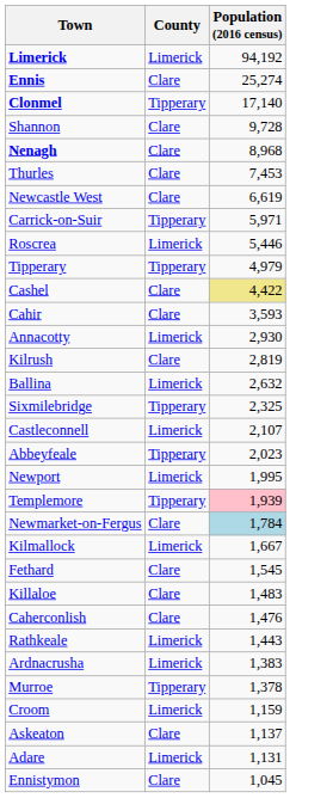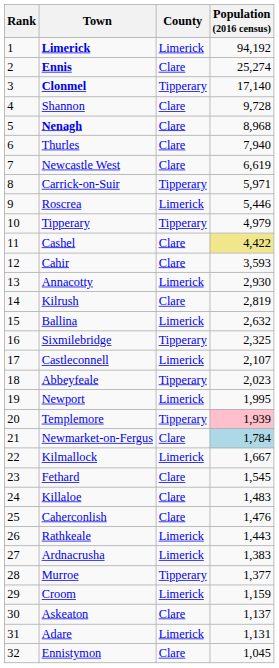+ column: Rank | 1 | 2 | 3 | 4 | 5 | 6 | 7 | 8 | 9 | 10 | 11 | 12 | 13 | 14 | 15 | 16 | 17 | 18 | 19 | 20 | 21 | 22 | 23 | 24 | 25 | 26 | 27 | 28 | 29 | 30 | 31 | 32
Thurles | Population (2016 census): 7,453 -> 7,940
Murroe | Population (2016 census): 1,378 -> 1,377
